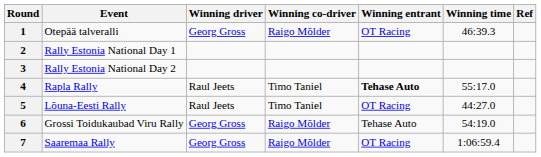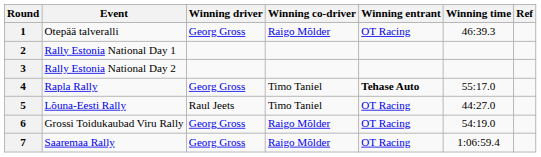4 | Winning driver: Raul Jeets -> Georg Gross
6 | Winning entrant: Tehase Auto -> OT Racing
